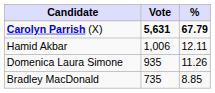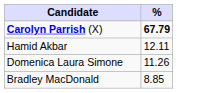- column: Vote | 5,631 | 1,006 | 935 | 735
